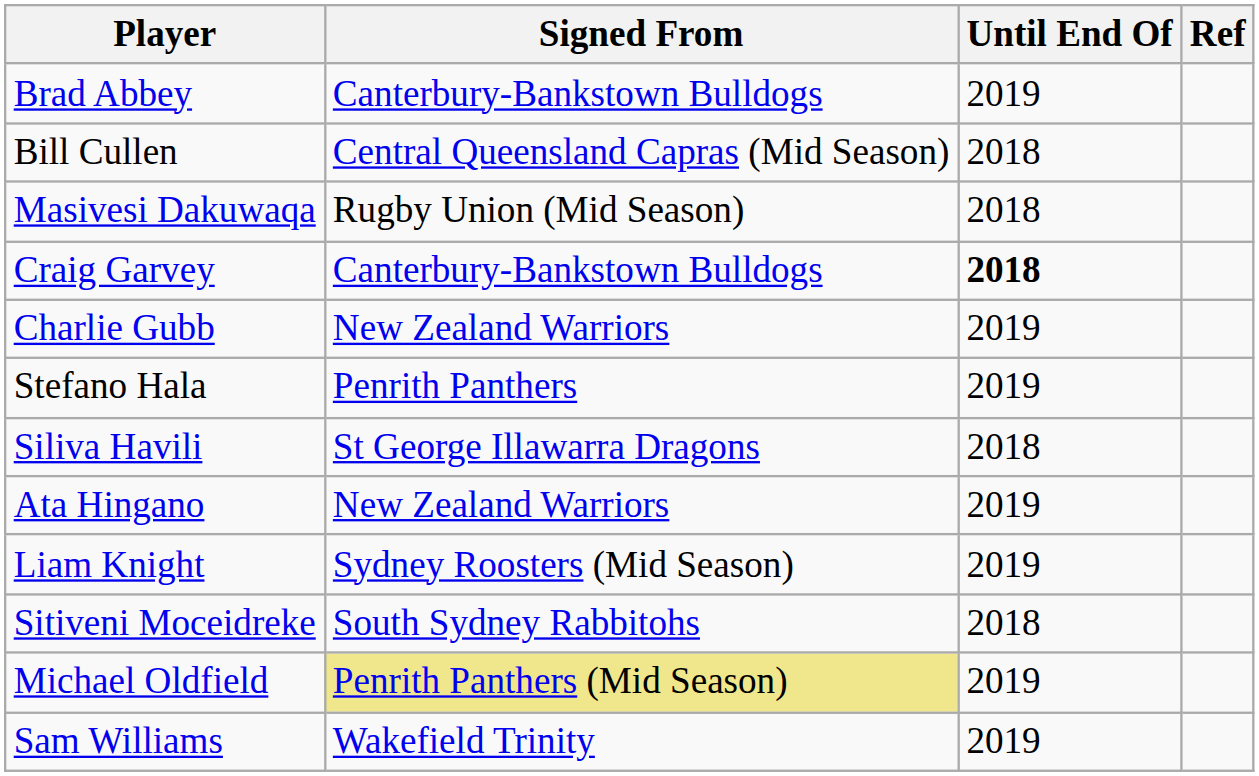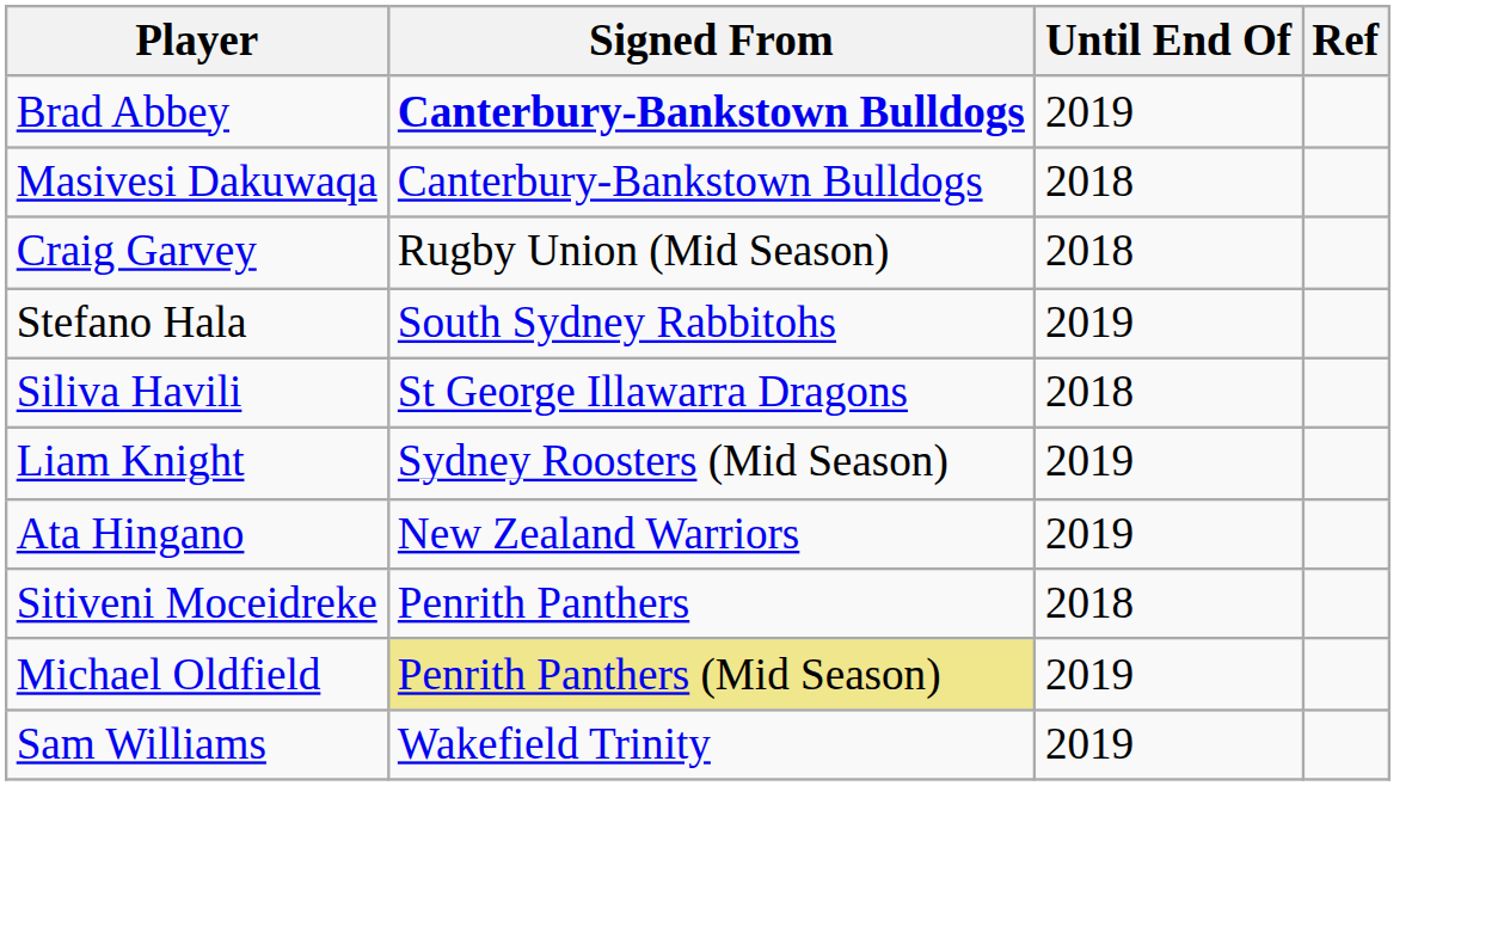Brad Abbey | Signed From: normal -> bold
- row: Bill Cullen | Central Queensland Capras (Mid Season) | 2018
Masivesi Dakuwaqa | Signed From: Rugby Union (Mid Season) -> Canterbury-Bankstown Bulldogs
Craig Garvey | Signed From: Canterbury-Bankstown Bulldogs -> Rugby Union (Mid Season)
Craig Garvey | Until End Of: bold -> normal
- row: Charlie Gubb | New Zealand Warriors | 2019
Stefano Hala | Signed From: Penrith Panthers -> South Sydney Rabbitohs
rows swapped: Ata Hingano <-> Liam Knight
Sitiveni Moceidreke | Signed From: South Sydney Rabbitohs -> Penrith Panthers
